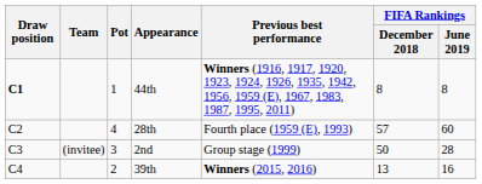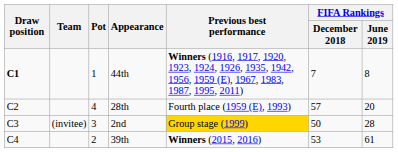44th | FIFA Rankings / December 2018: 8 -> 7
28th | FIFA Rankings / June 2019: 60 -> 20
2nd | Previous best performance: no background -> gold background
39th | FIFA Rankings / December 2018: 13 -> 53
39th | FIFA Rankings / June 2019: 16 -> 61
